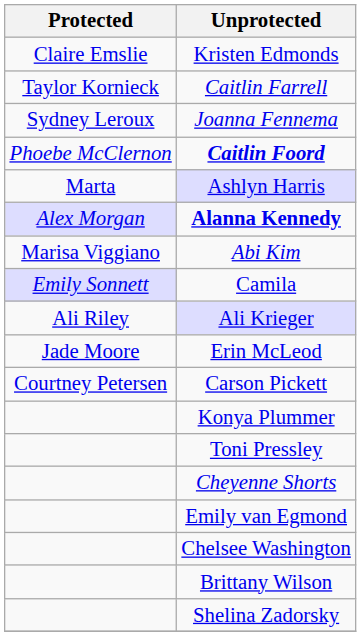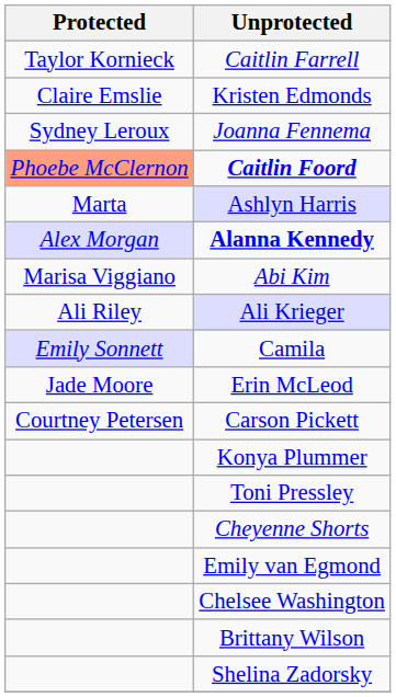rows swapped: Kristen Edmonds <-> Caitlin Farrell
Caitlin Foord | Protected: no background -> lightsalmon background
rows swapped: Ali Krieger <-> Camila
